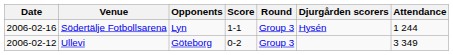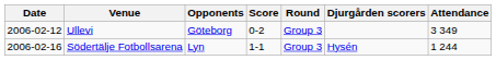rows swapped: Ullevi <-> Södertälje Fotbollsarena
